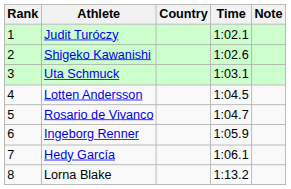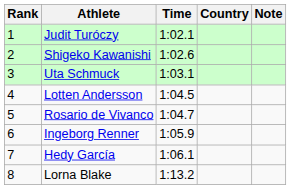columns swapped: Country <-> Time
